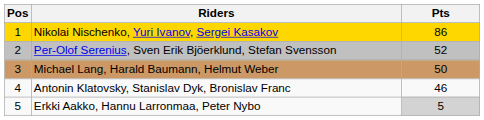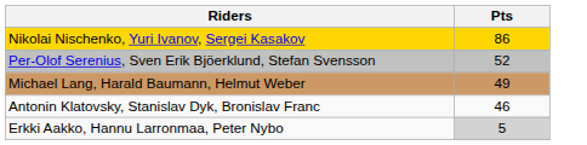- column: Pos | 1 | 2 | 3 | 4 | 5
Michael Lang, Harald Baumann, Helmut Weber | Pts: 50 -> 49
